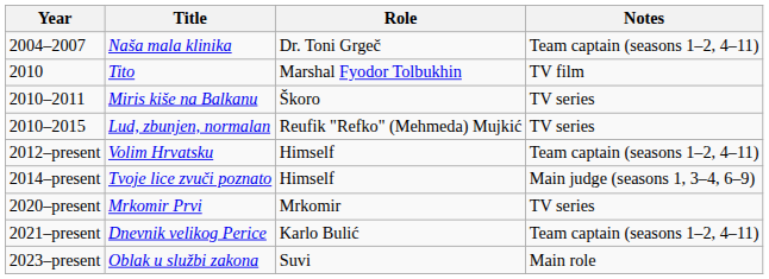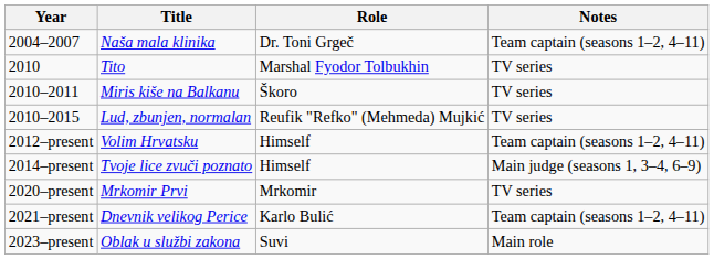2010 | Notes: TV film -> TV series
